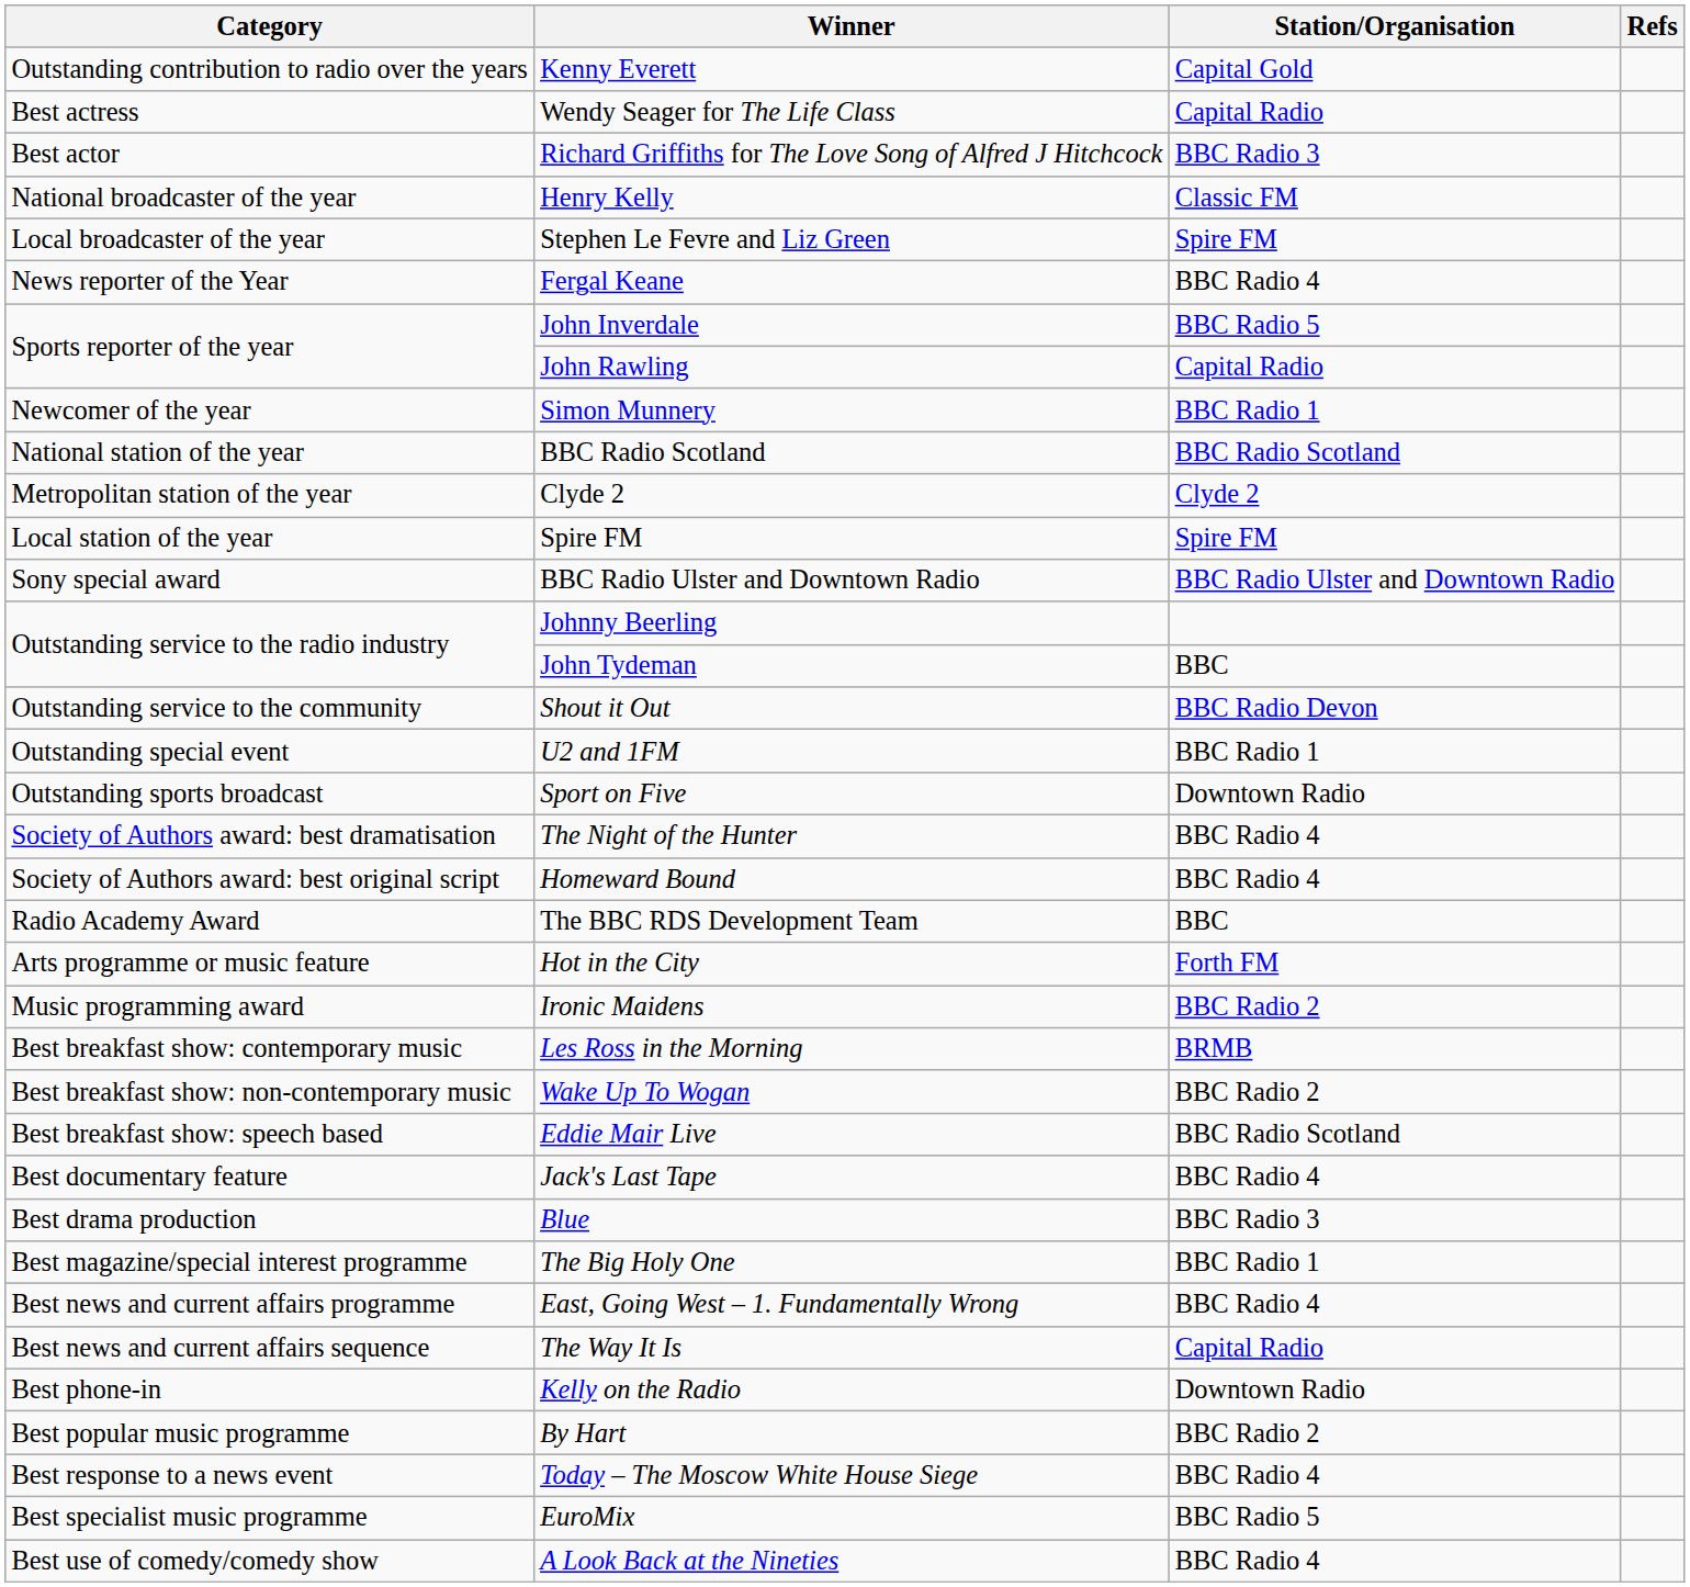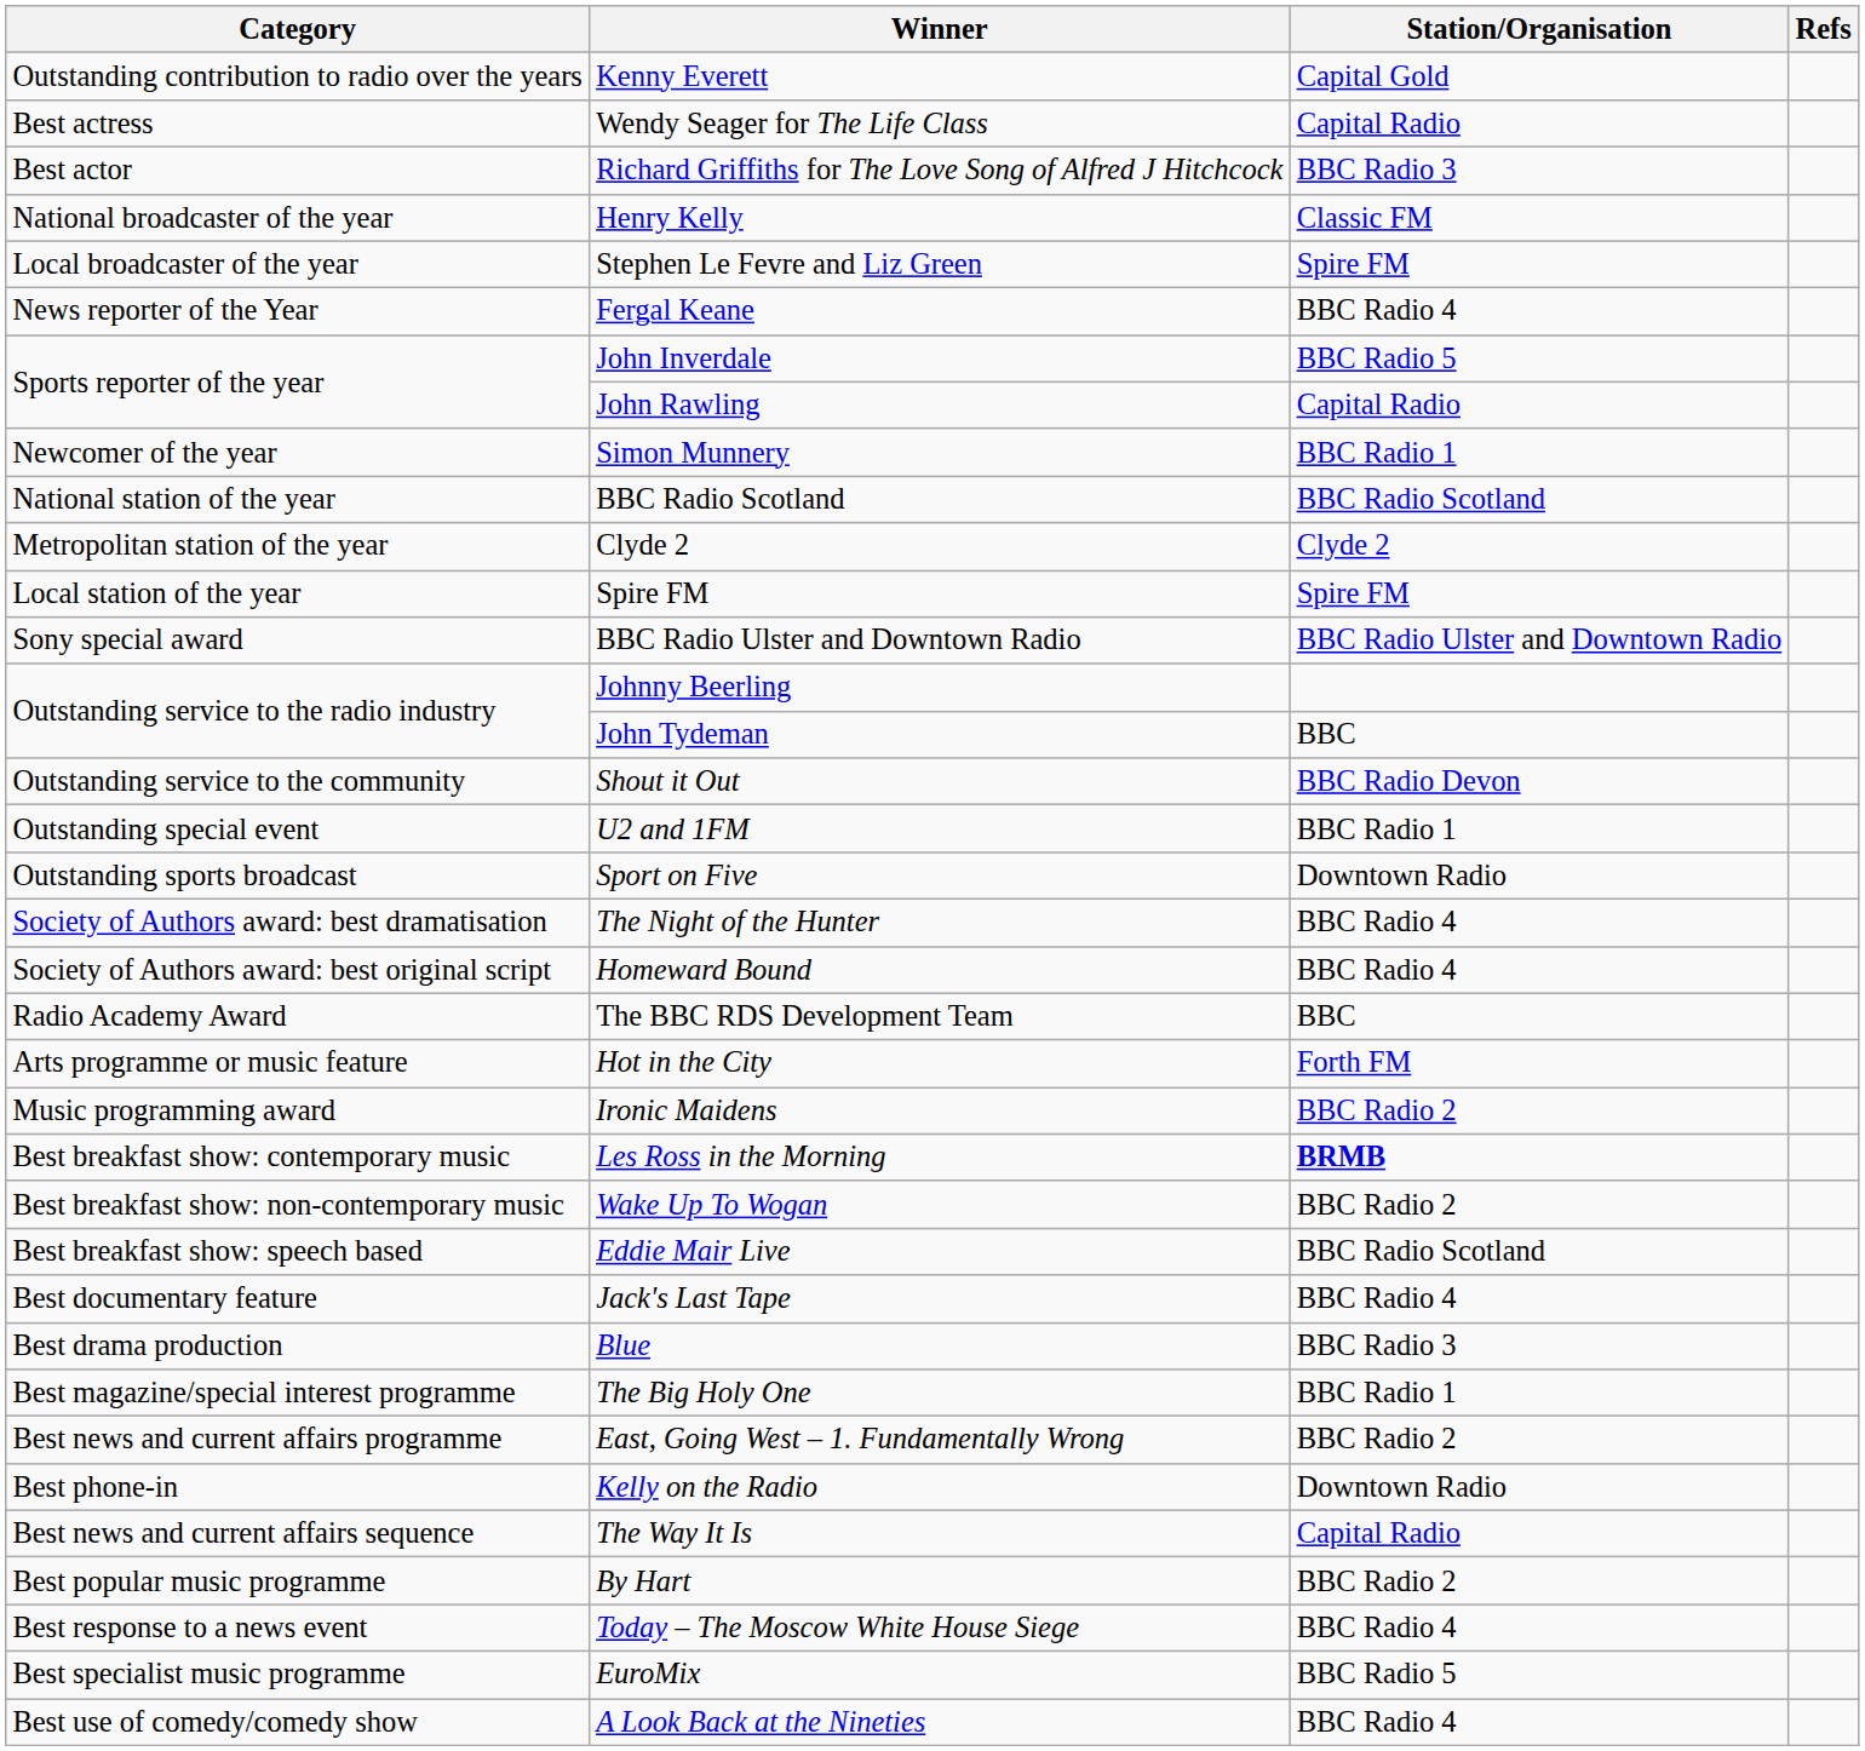Les Ross in the Morning | Station/Organisation: normal -> bold
East, Going West – 1. Fundamentally Wrong | Station/Organisation: BBC Radio 4 -> BBC Radio 2
rows swapped: The Way It Is <-> Kelly on the Radio
